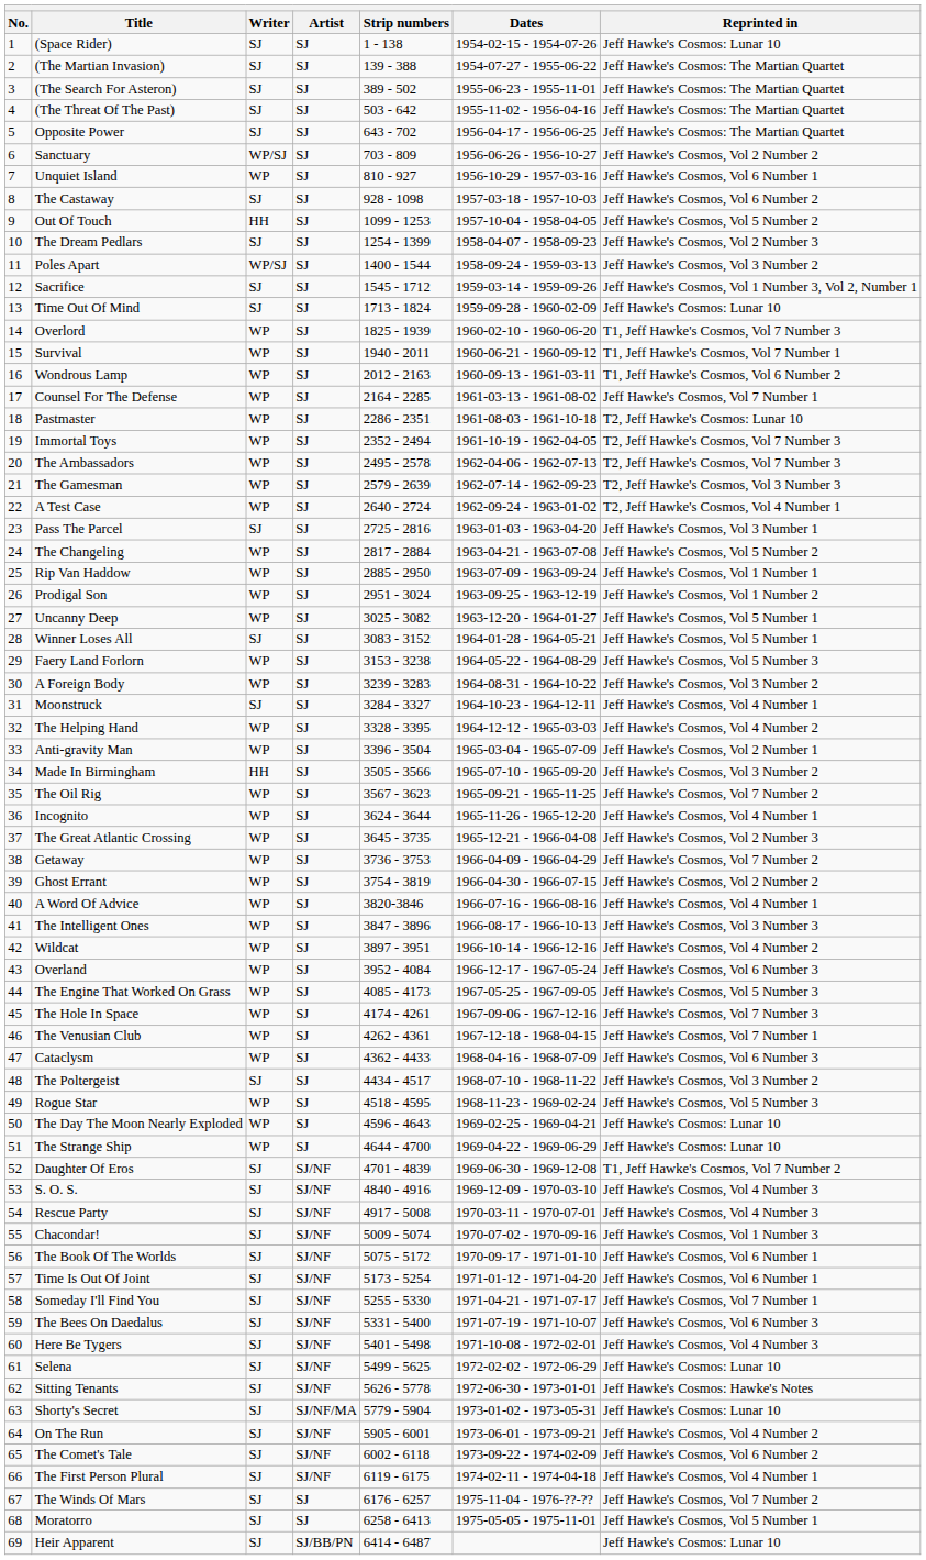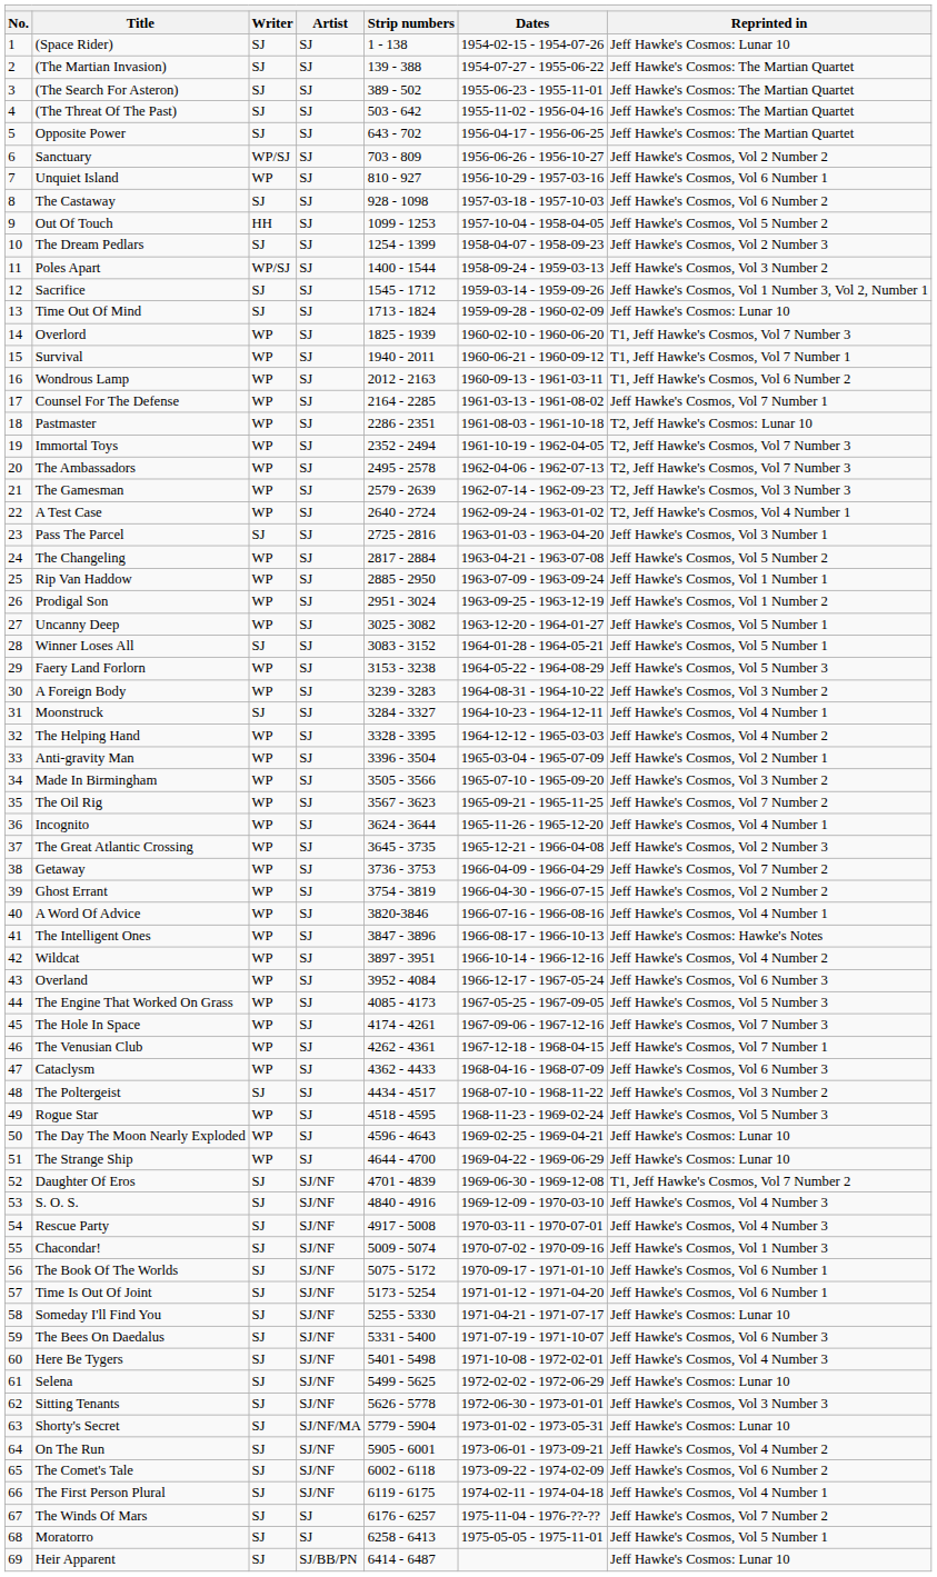Made In Birmingham | Writer: HH -> WP
The Intelligent Ones | Reprinted in: Jeff Hawke's Cosmos, Vol 3 Number 3 -> Jeff Hawke's Cosmos: Hawke's Notes
Someday I'll Find You | Reprinted in: Jeff Hawke's Cosmos, Vol 7 Number 1 -> Jeff Hawke's Cosmos: Lunar 10
Sitting Tenants | Reprinted in: Jeff Hawke's Cosmos: Hawke's Notes -> Jeff Hawke's Cosmos, Vol 3 Number 3
